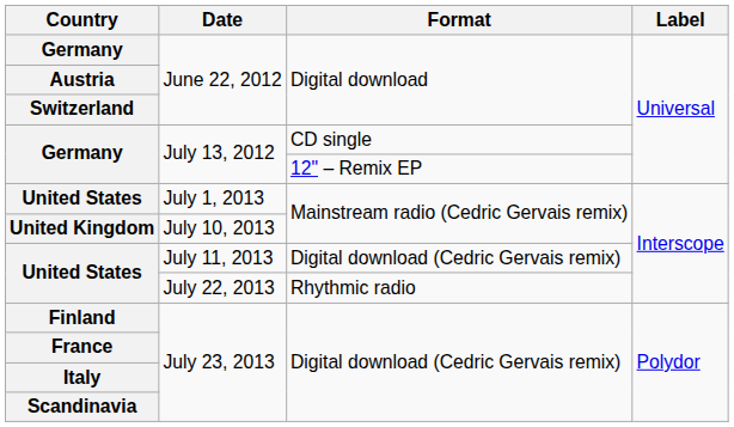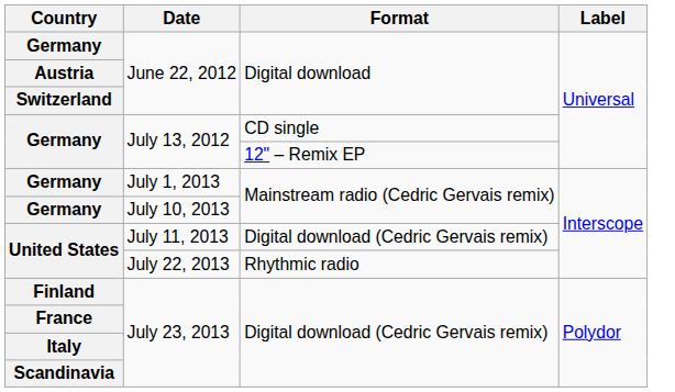July 1, 2013 | Country: United States -> Germany
July 10, 2013 | Country: United Kingdom -> Germany
